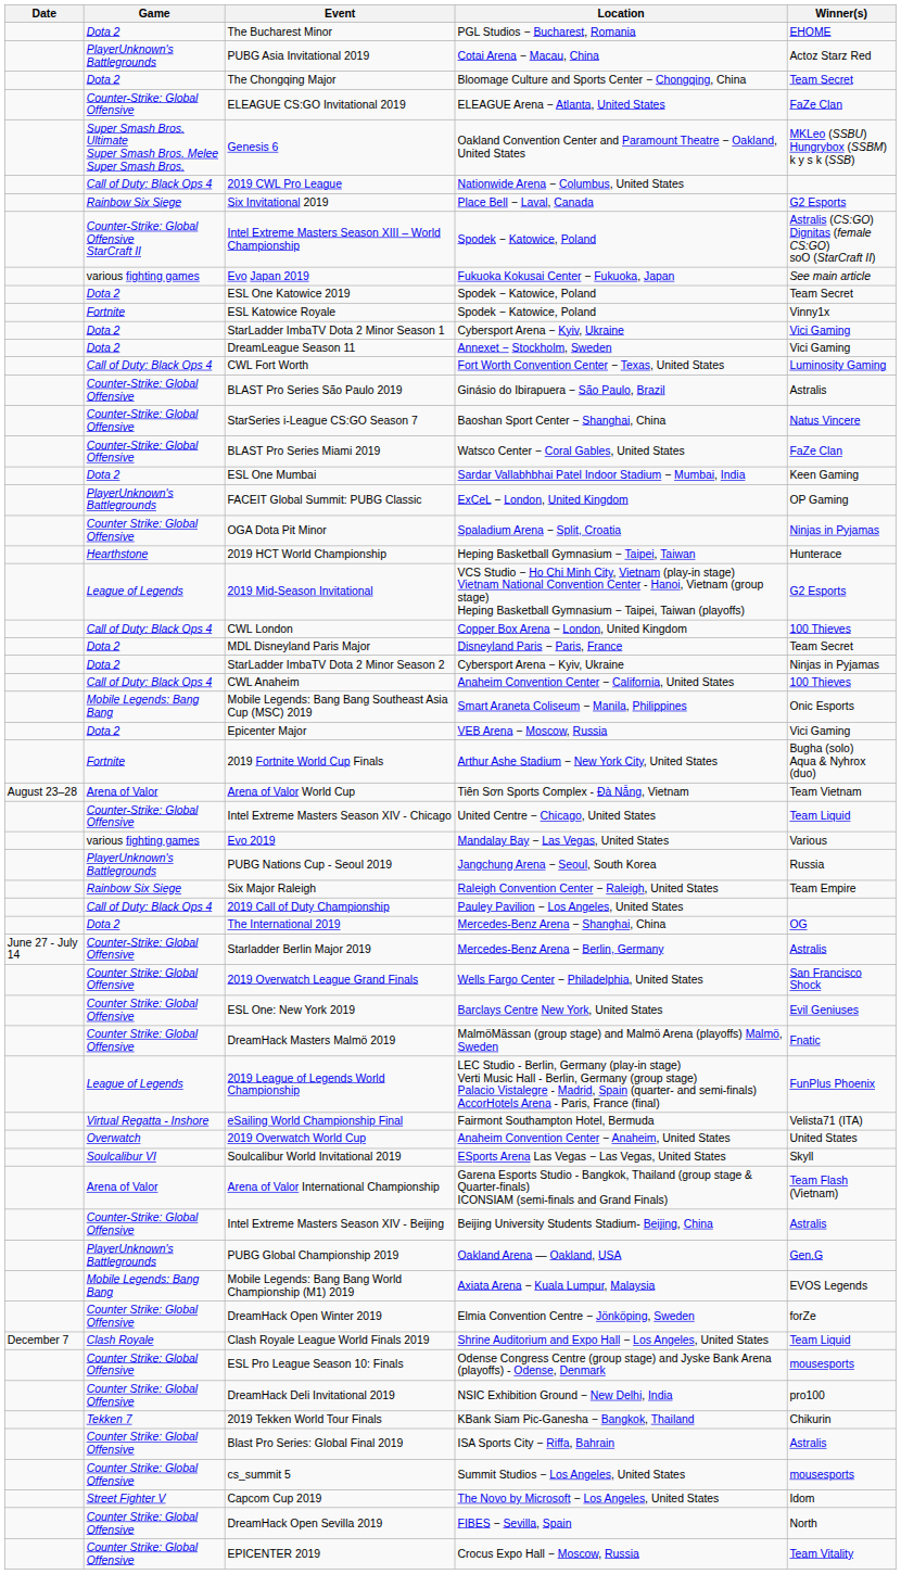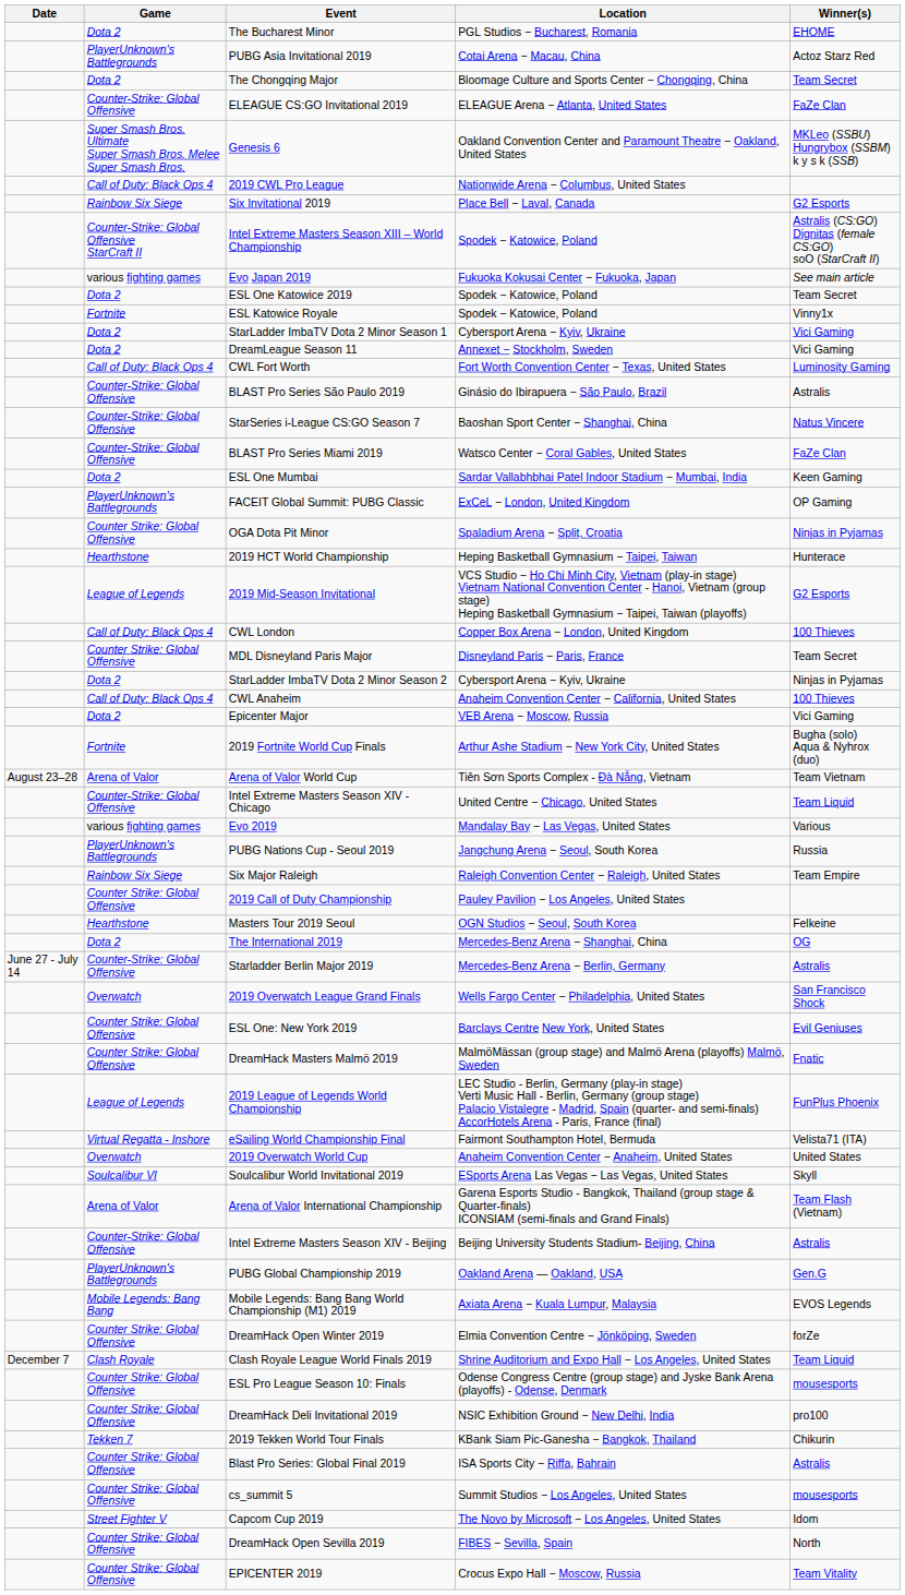MDL Disneyland Paris Major | Game: Dota 2 -> Counter Strike: Global Offensive
- row: Mobile Legends: Bang Bang | Mobile Legends: Bang Bang Southeast Asia Cup (MSC) 2019 | Smart Araneta Coliseum − Manila, Philippines | Onic Esports
2019 Call of Duty Championship | Game: Call of Duty: Black Ops 4 -> Counter Strike: Global Offensive
+ row: Hearthstone | Masters Tour 2019 Seoul | OGN Studios − Seoul, South Korea | Felkeine
2019 Overwatch League Grand Finals | Game: Counter Strike: Global Offensive -> Overwatch
